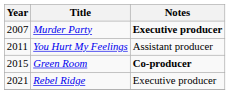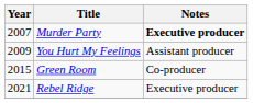You Hurt My Feelings | Year: 2011 -> 2009
Green Room | Notes: bold -> normal
